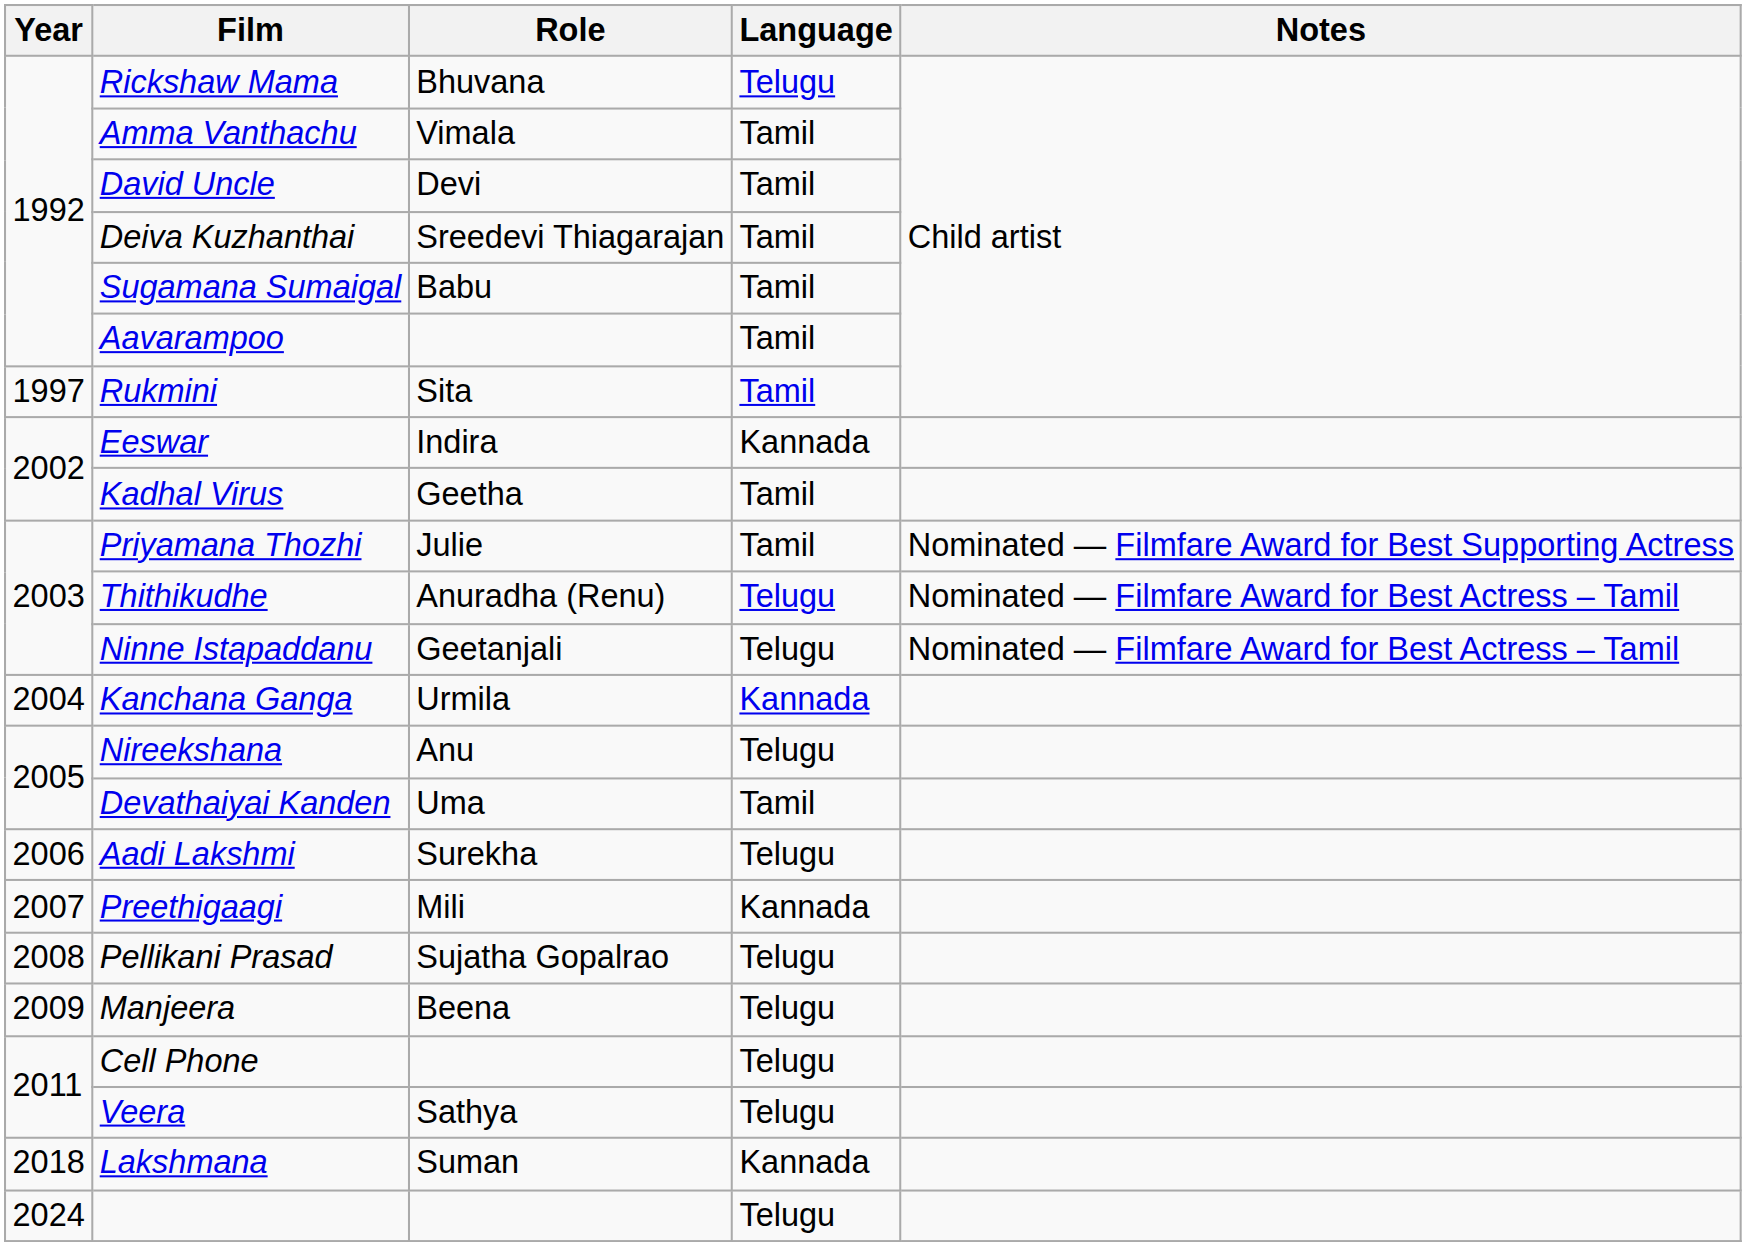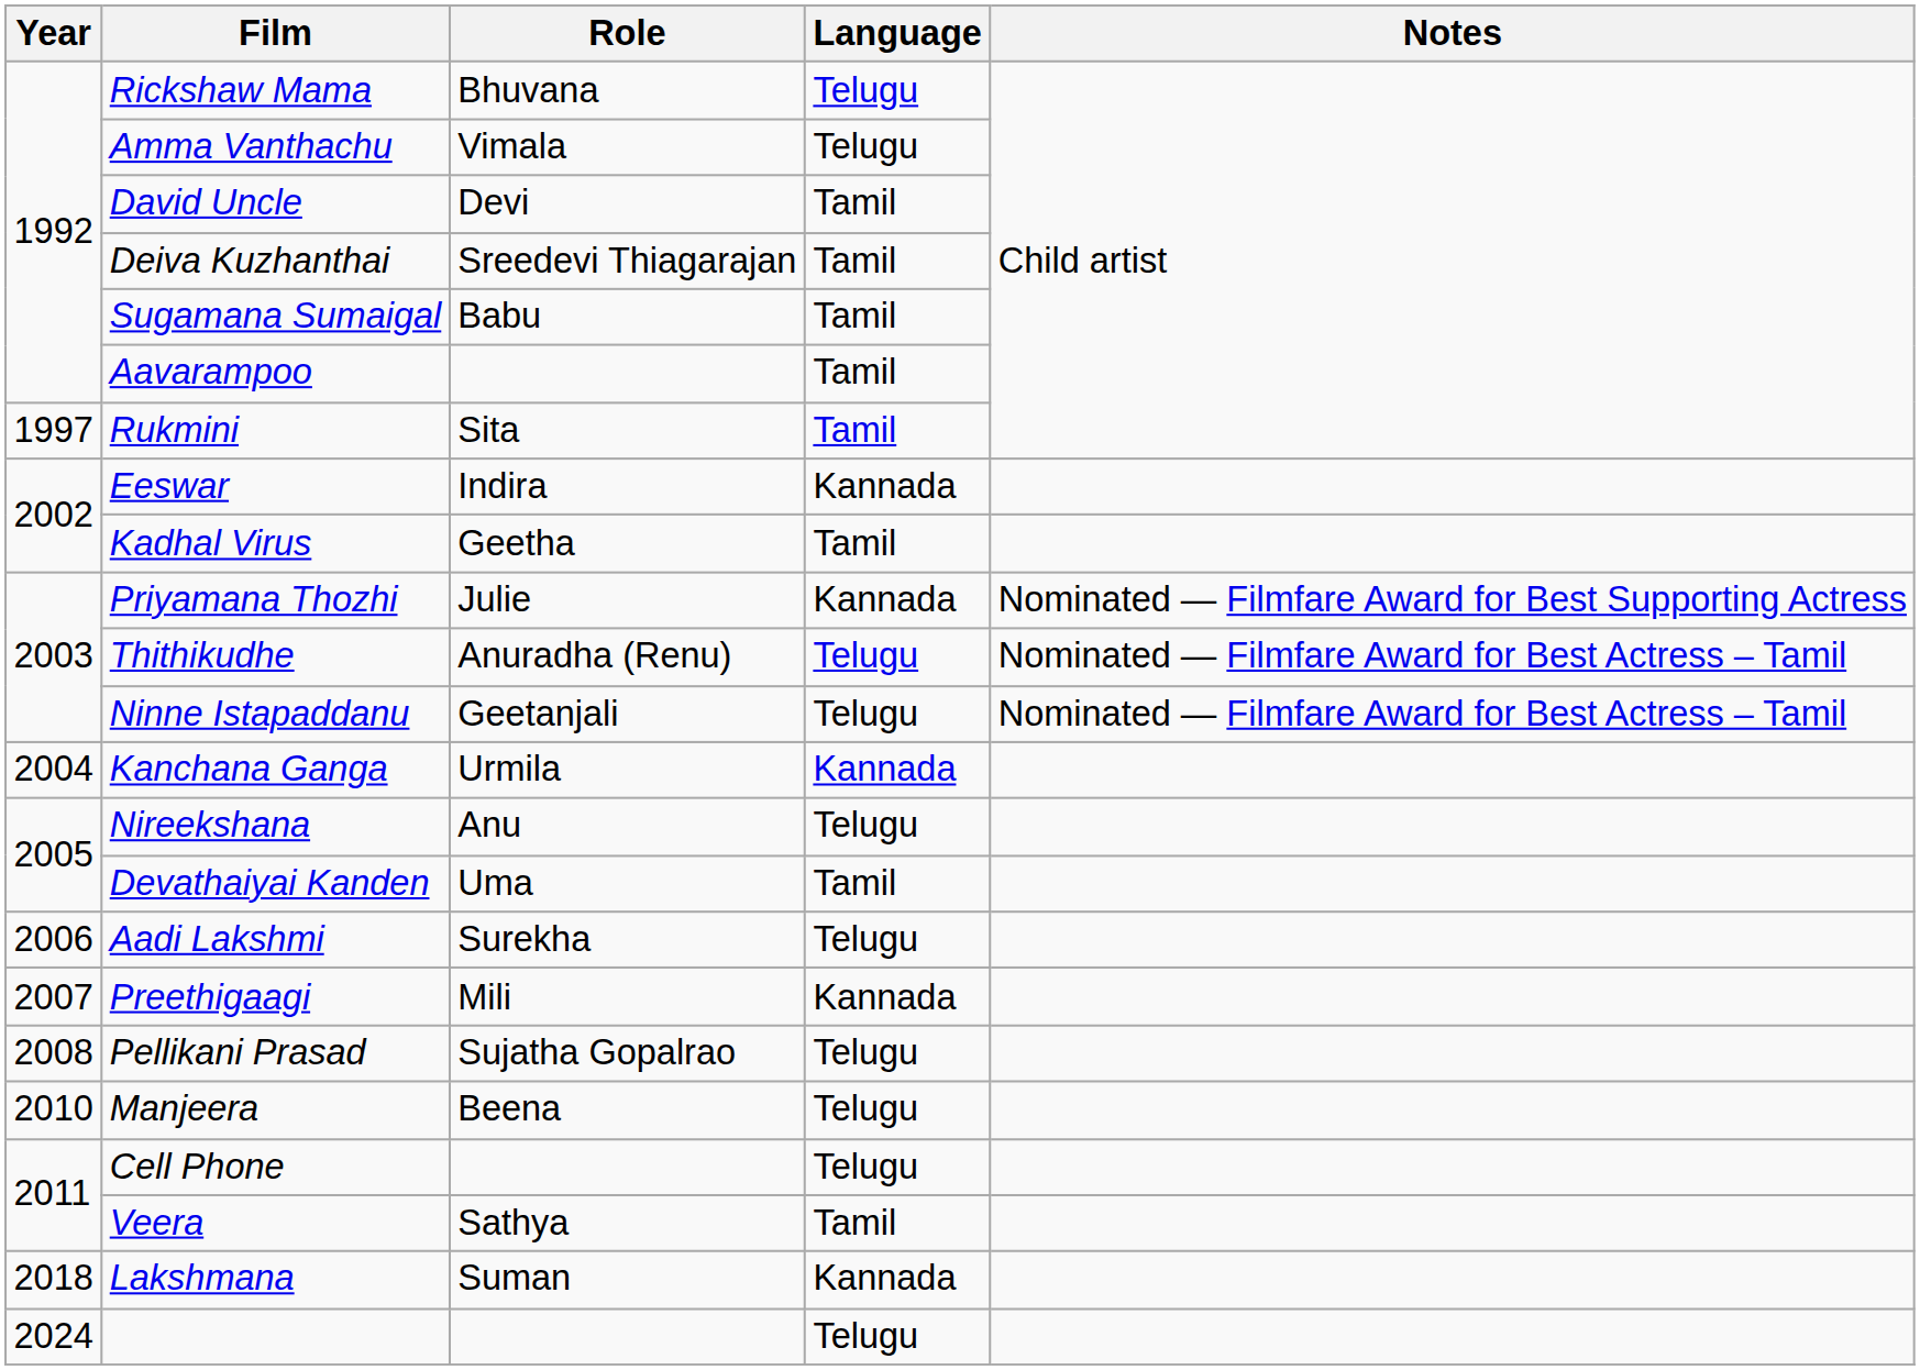Amma Vanthachu | Language: Tamil -> Telugu
Priyamana Thozhi | Language: Tamil -> Kannada
Manjeera | Year: 2009 -> 2010
Veera | Language: Telugu -> Tamil
